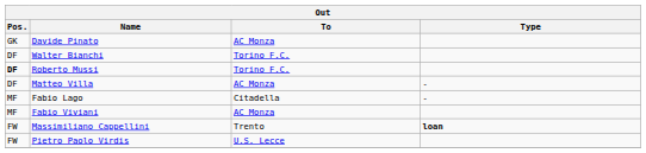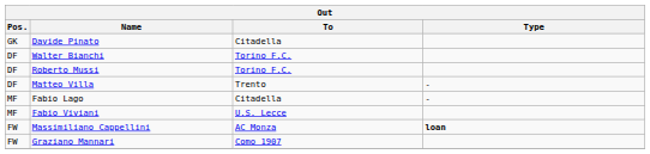Davide Pinato | To: AC Monza -> Citadella
Roberto Mussi | Pos.: bold -> normal
Matteo Villa | To: AC Monza -> Trento
Fabio Viviani | To: AC Monza -> U.S. Lecce
Massimiliano Cappellini | To: Trento -> AC Monza
+ row: FW | Graziano Mannari | Como 1907
- row: FW | Pietro Paolo Virdis | U.S. Lecce
